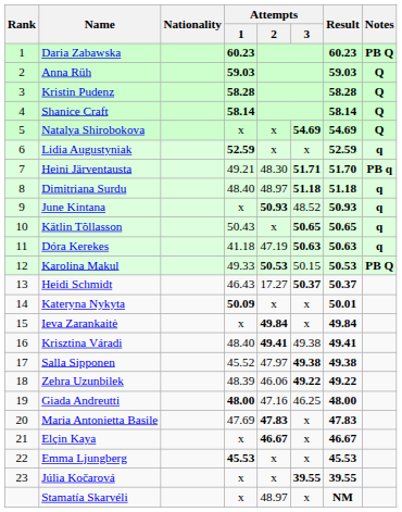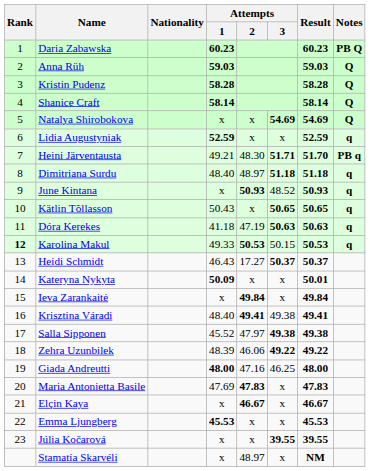Karolina Makul | Rank: normal -> bold
Karolina Makul | Notes: PB Q -> q
